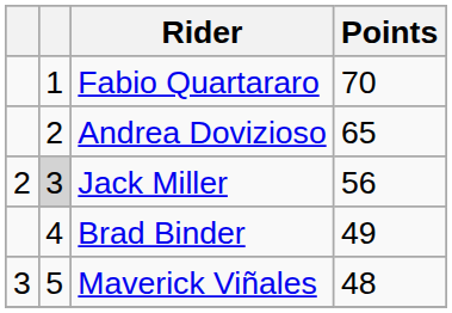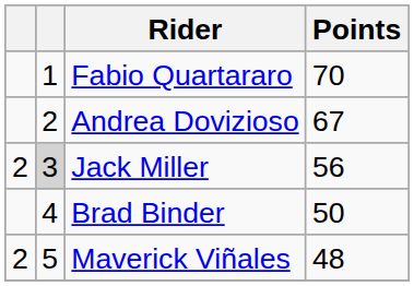Andrea Dovizioso | Points: 65 -> 67
Brad Binder | Points: 49 -> 50
Maverick Viñales | column 1: 3 -> 2
